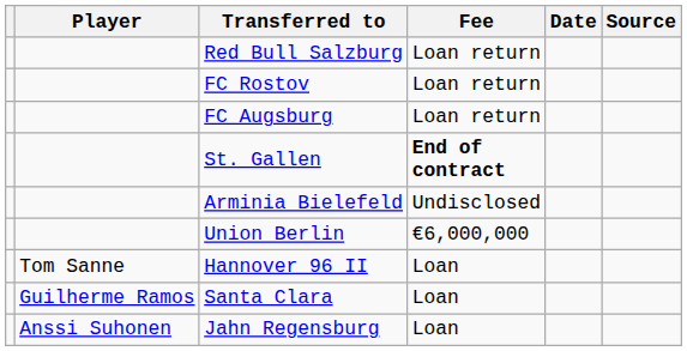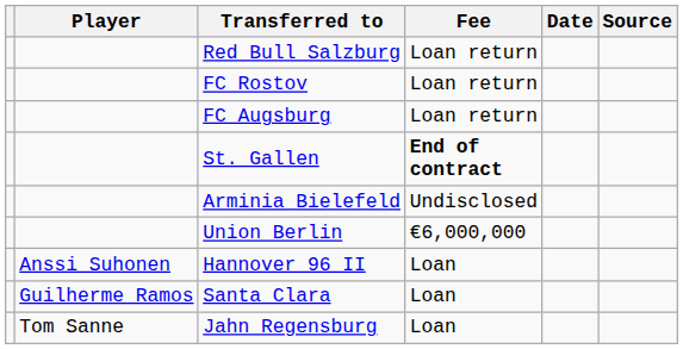Hannover 96 II | Player: Tom Sanne -> Anssi Suhonen
Jahn Regensburg | Player: Anssi Suhonen -> Tom Sanne
